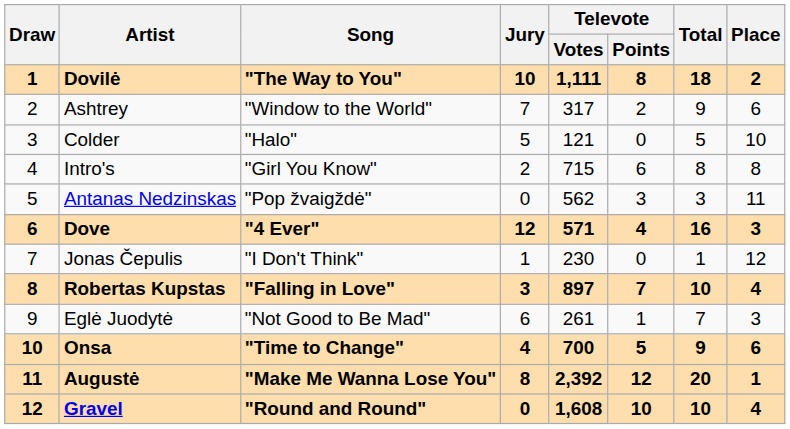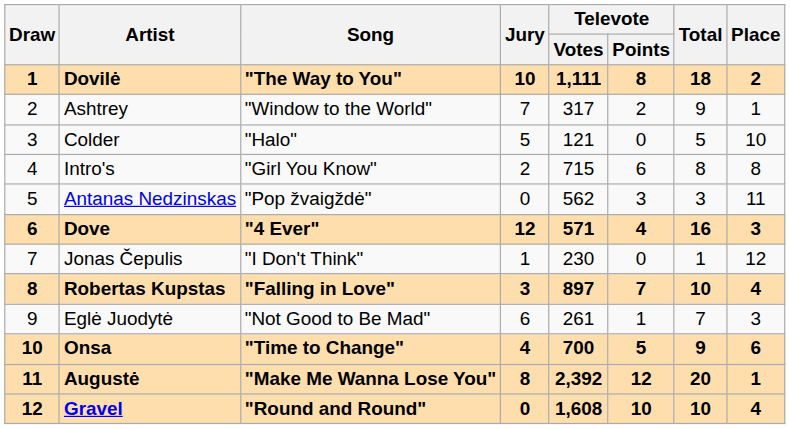Ashtrey | Place: 6 -> 1
